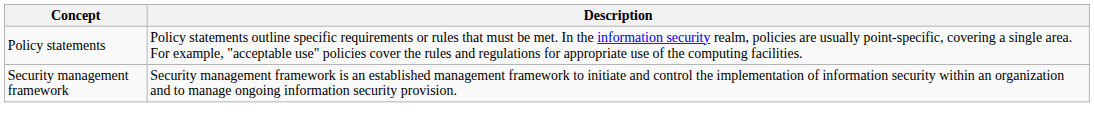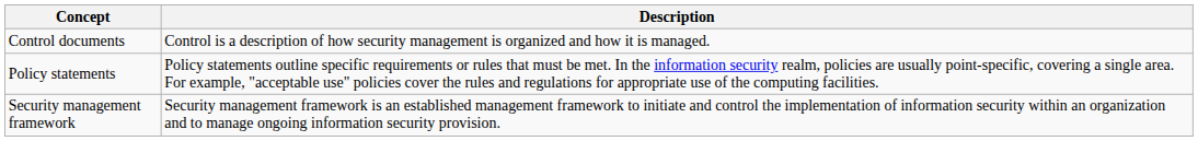+ row: Control documents | Control is a description of how security management is organized and how it is managed.
